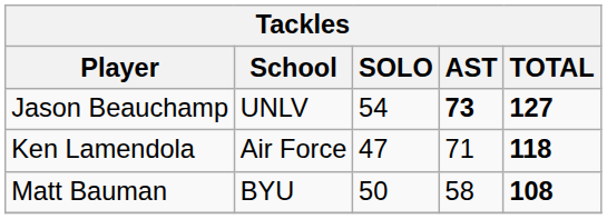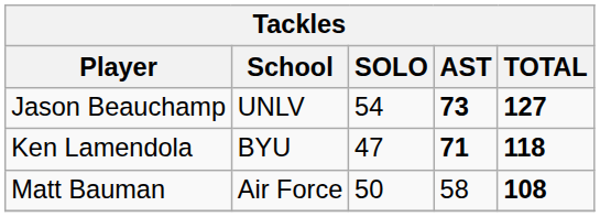Ken Lamendola | School: Air Force -> BYU
Ken Lamendola | AST: normal -> bold
Matt Bauman | School: BYU -> Air Force
